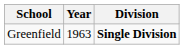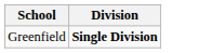- column: Year | 1963
